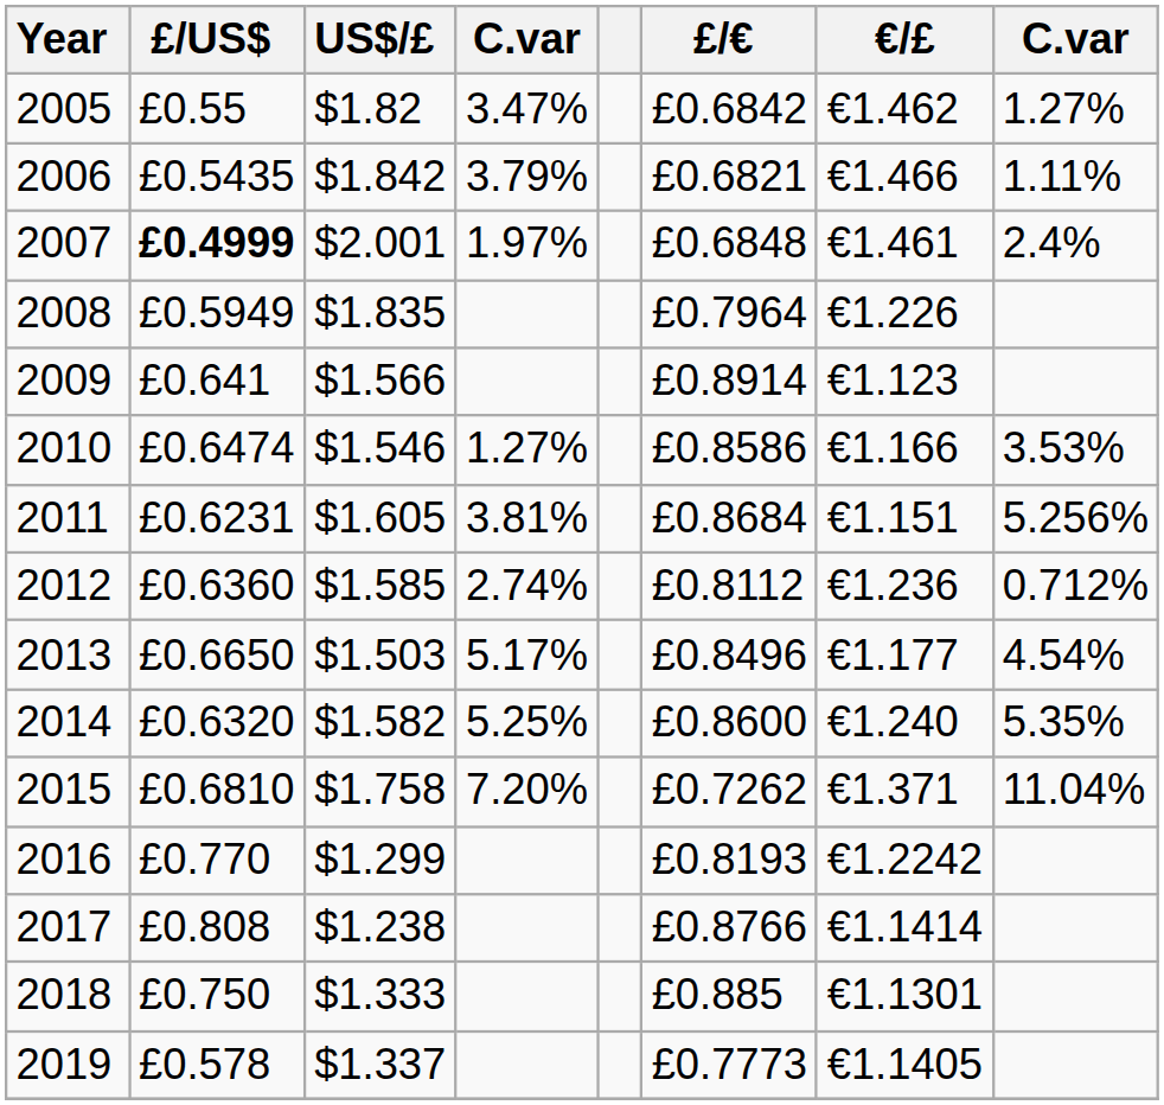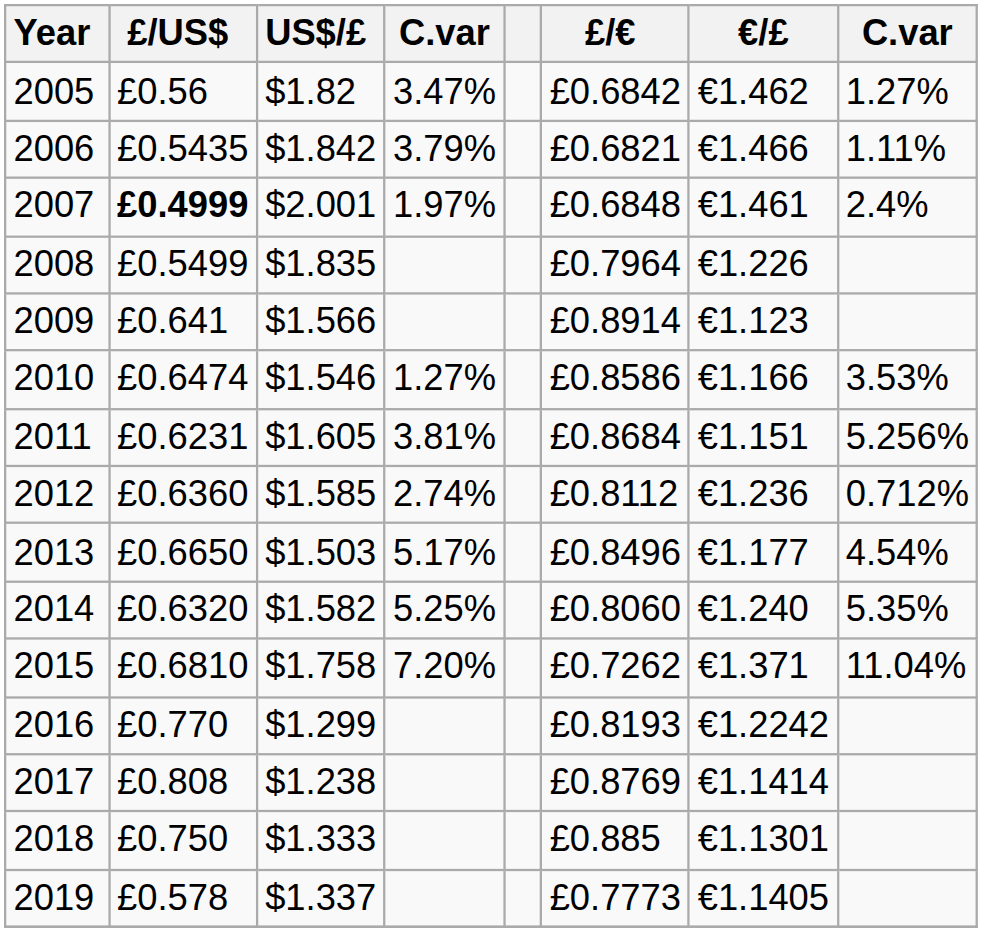2005 | £/US$: £0.55 -> £0.56
2008 | £/US$: £0.5949 -> £0.5499
2014 | £/€: £0.8600 -> £0.8060
2017 | £/€: £0.8766 -> £0.8769
